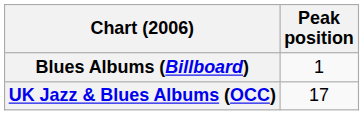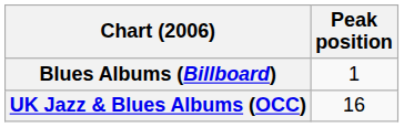UK Jazz & Blues Albums (OCC) | Peak position: 17 -> 16
